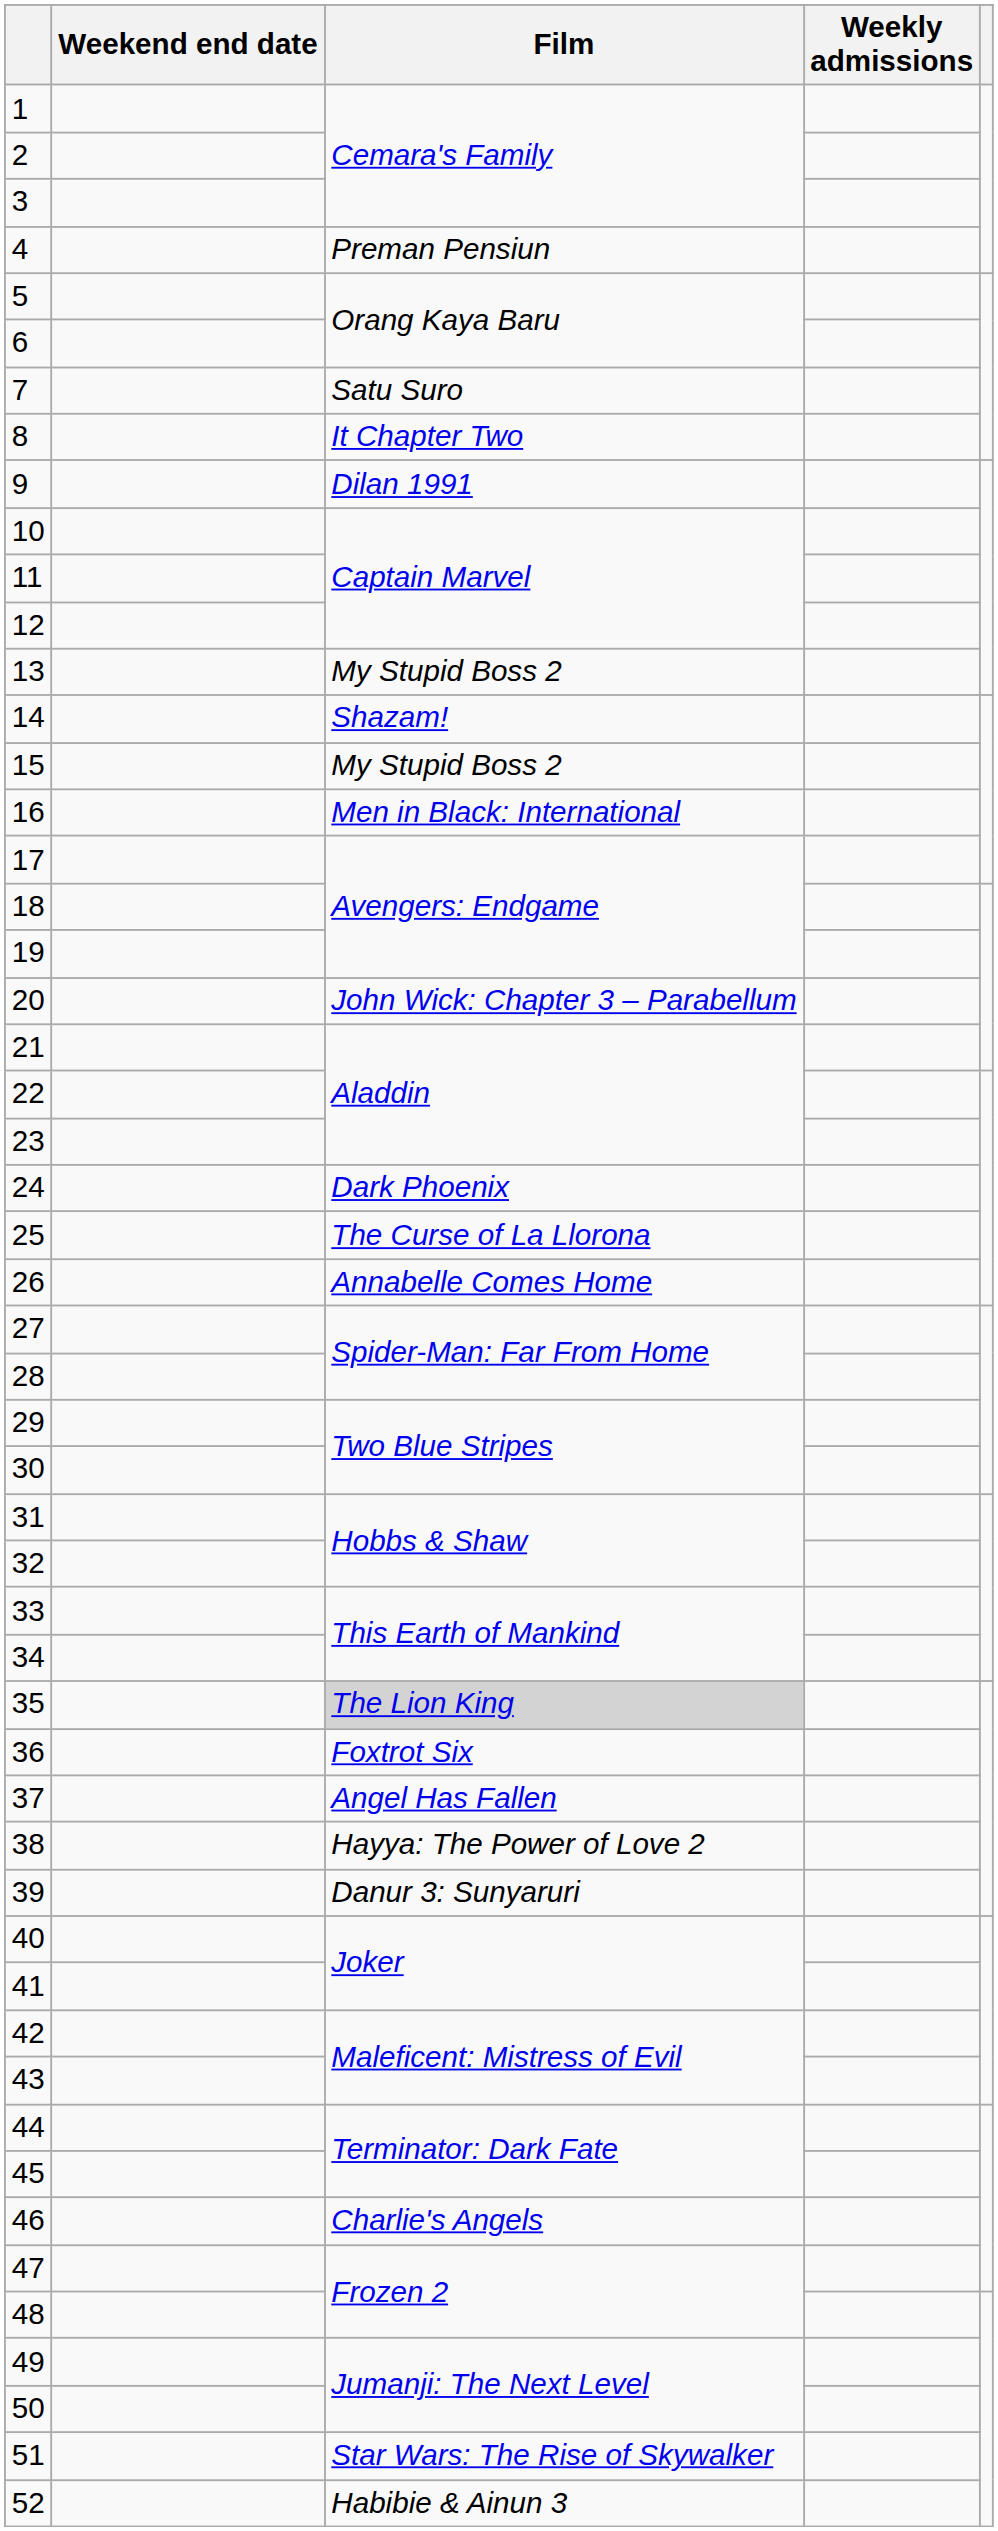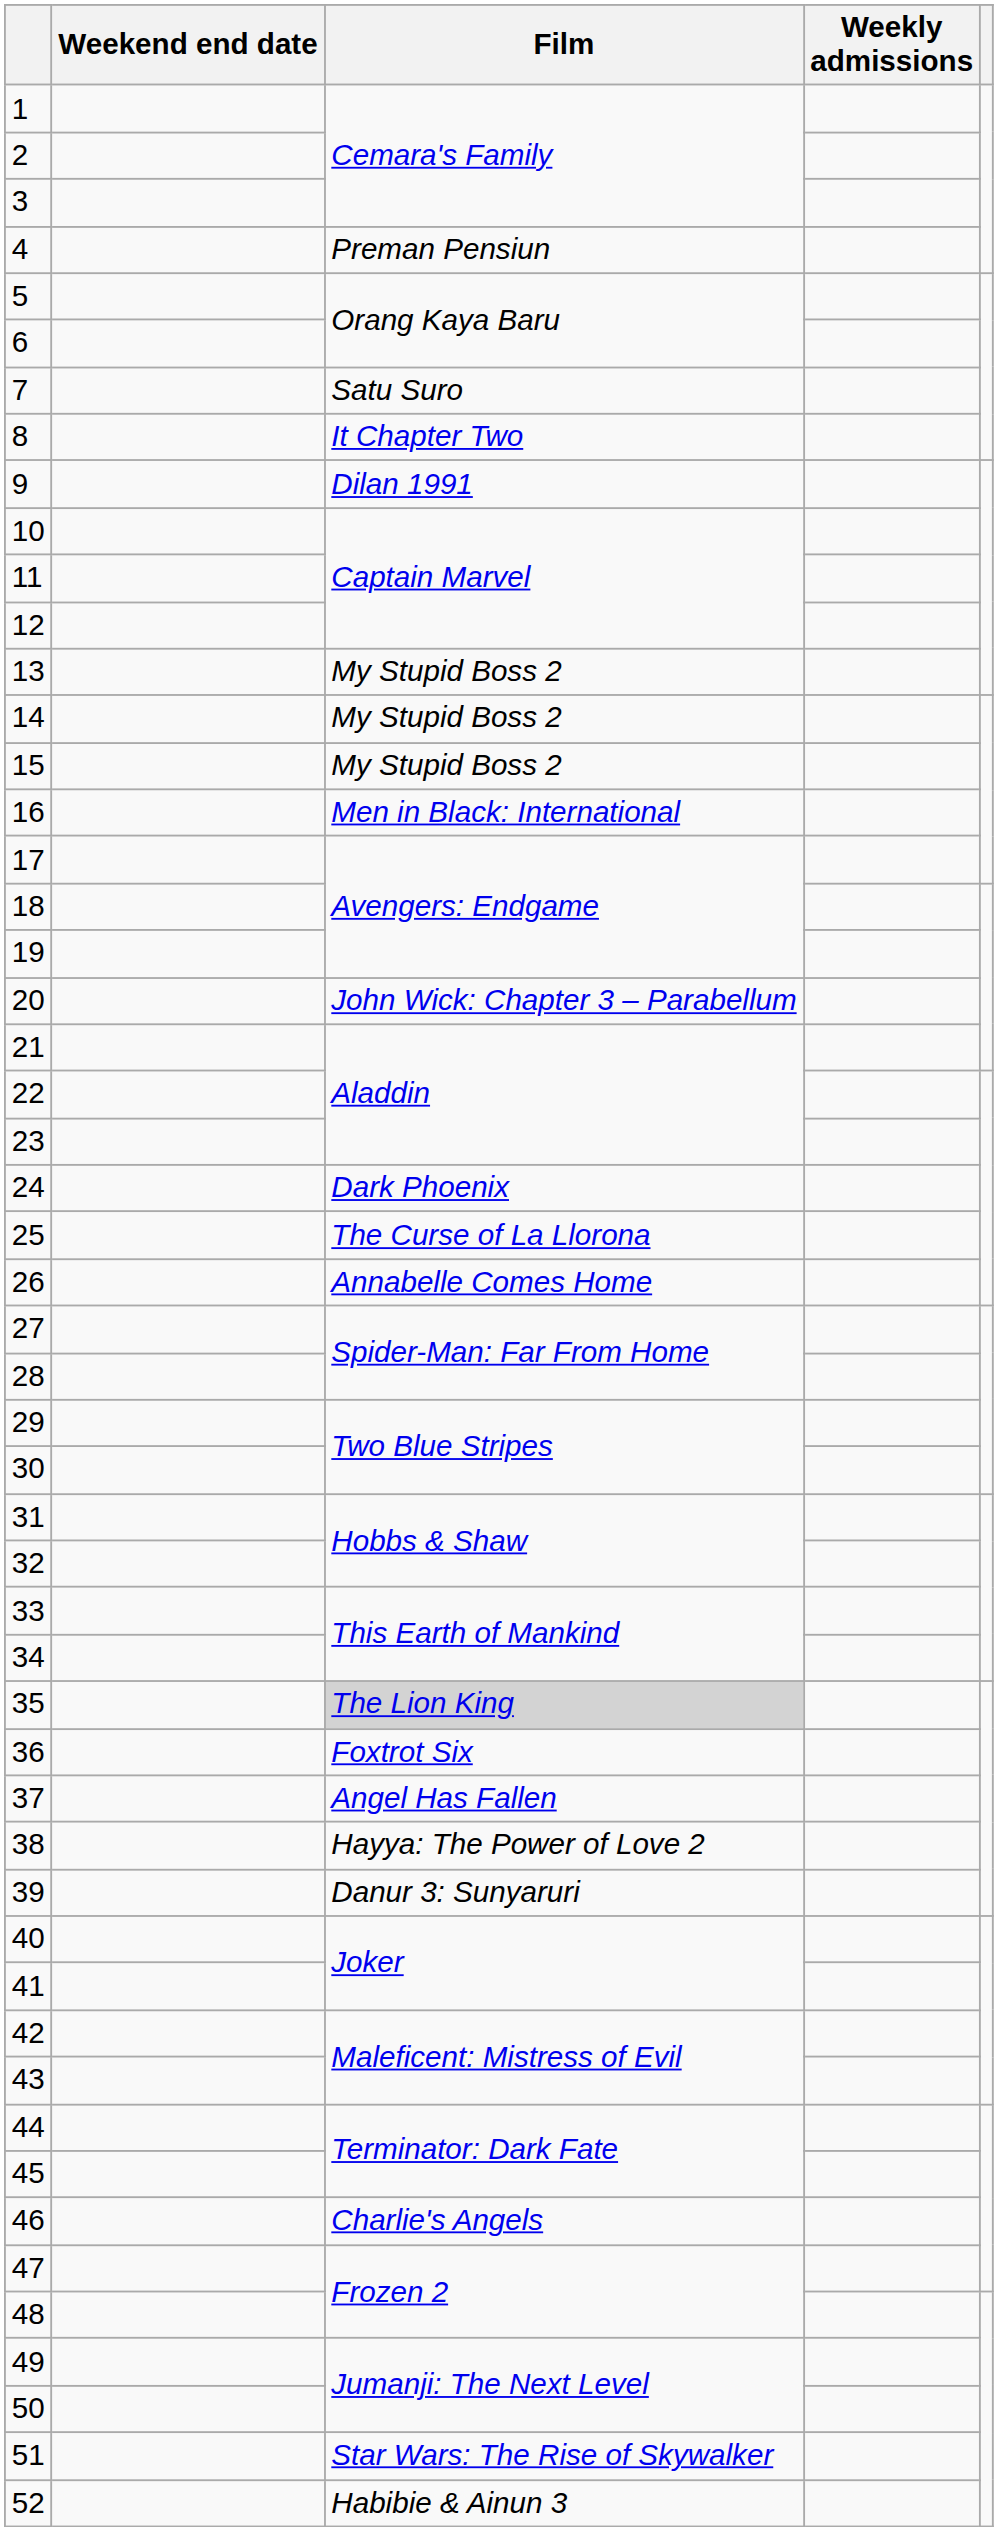14 | Film: Shazam! -> My Stupid Boss 2
